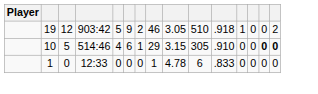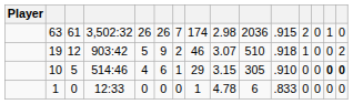+ row: 63 | 61 | 3,502:32 | 26 | 26 | 7 | 174 | 2.98 | 2036 | .915 | 2 | 0 | 1 | 0
19 | column 9: 3.05 -> 3.07
